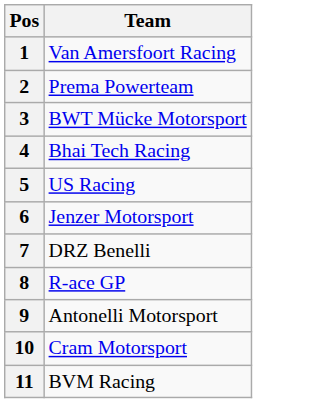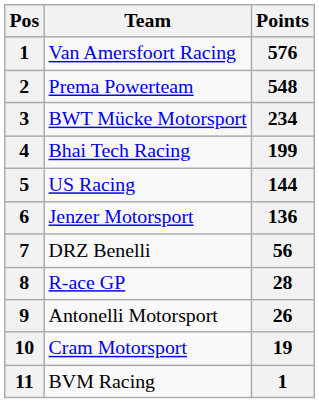+ column: Points | 576 | 548 | 234 | 199 | 144 | 136 | 56 | 28 | 26 | 19 | 1
